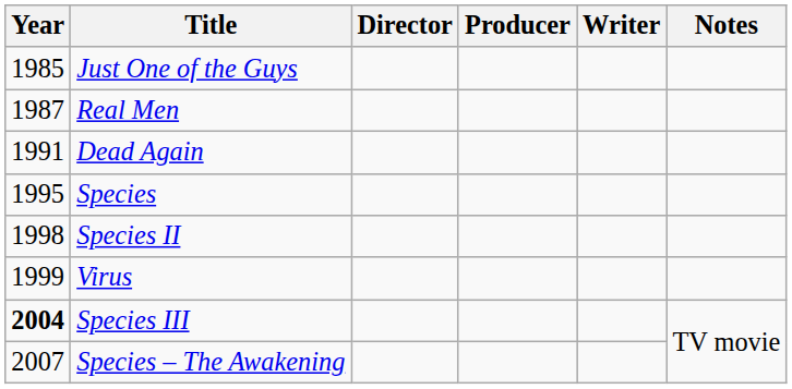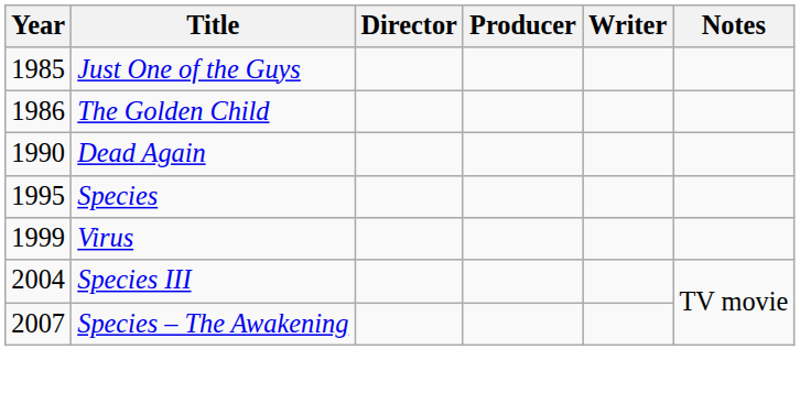+ row: 1986 | The Golden Child
- row: 1987 | Real Men
Dead Again | Year: 1991 -> 1990
- row: 1998 | Species II
Species III | Year: bold -> normal
